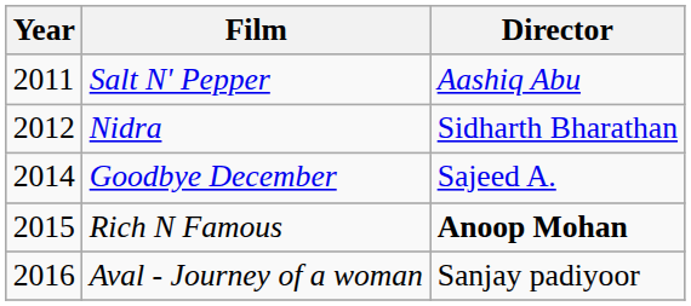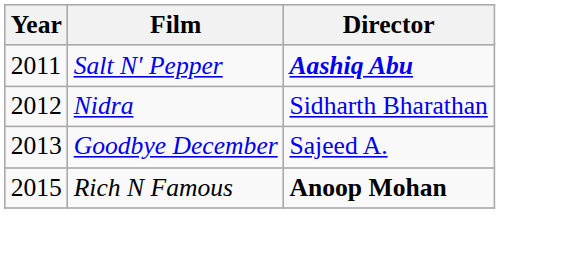Salt N' Pepper | Director: normal -> bold
Goodbye December | Year: 2014 -> 2013
- row: 2016 | Aval - Journey of a woman | Sanjay padiyoor
